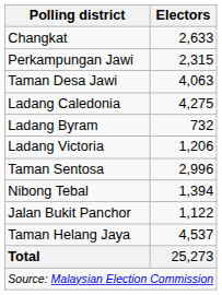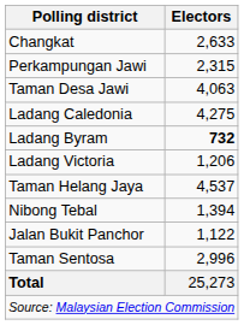Ladang Byram | Electors: normal -> bold
rows swapped: Taman Sentosa <-> Taman Helang Jaya
